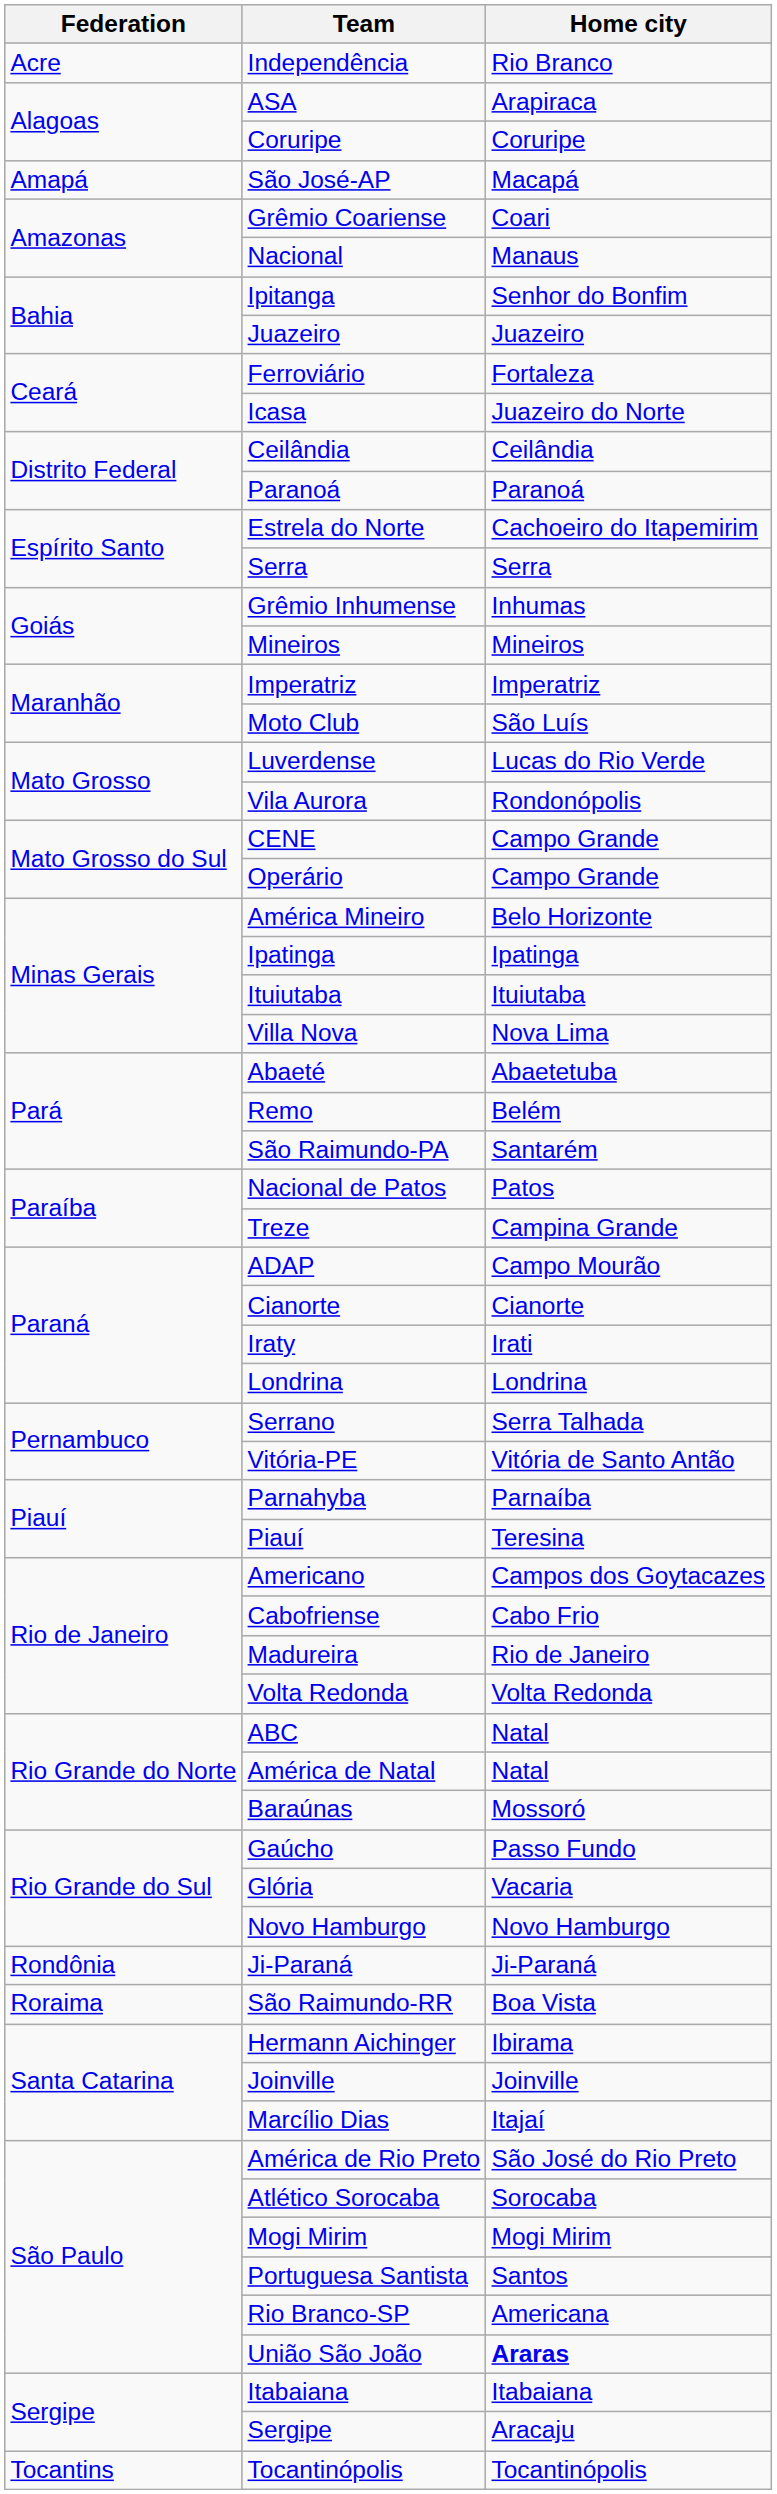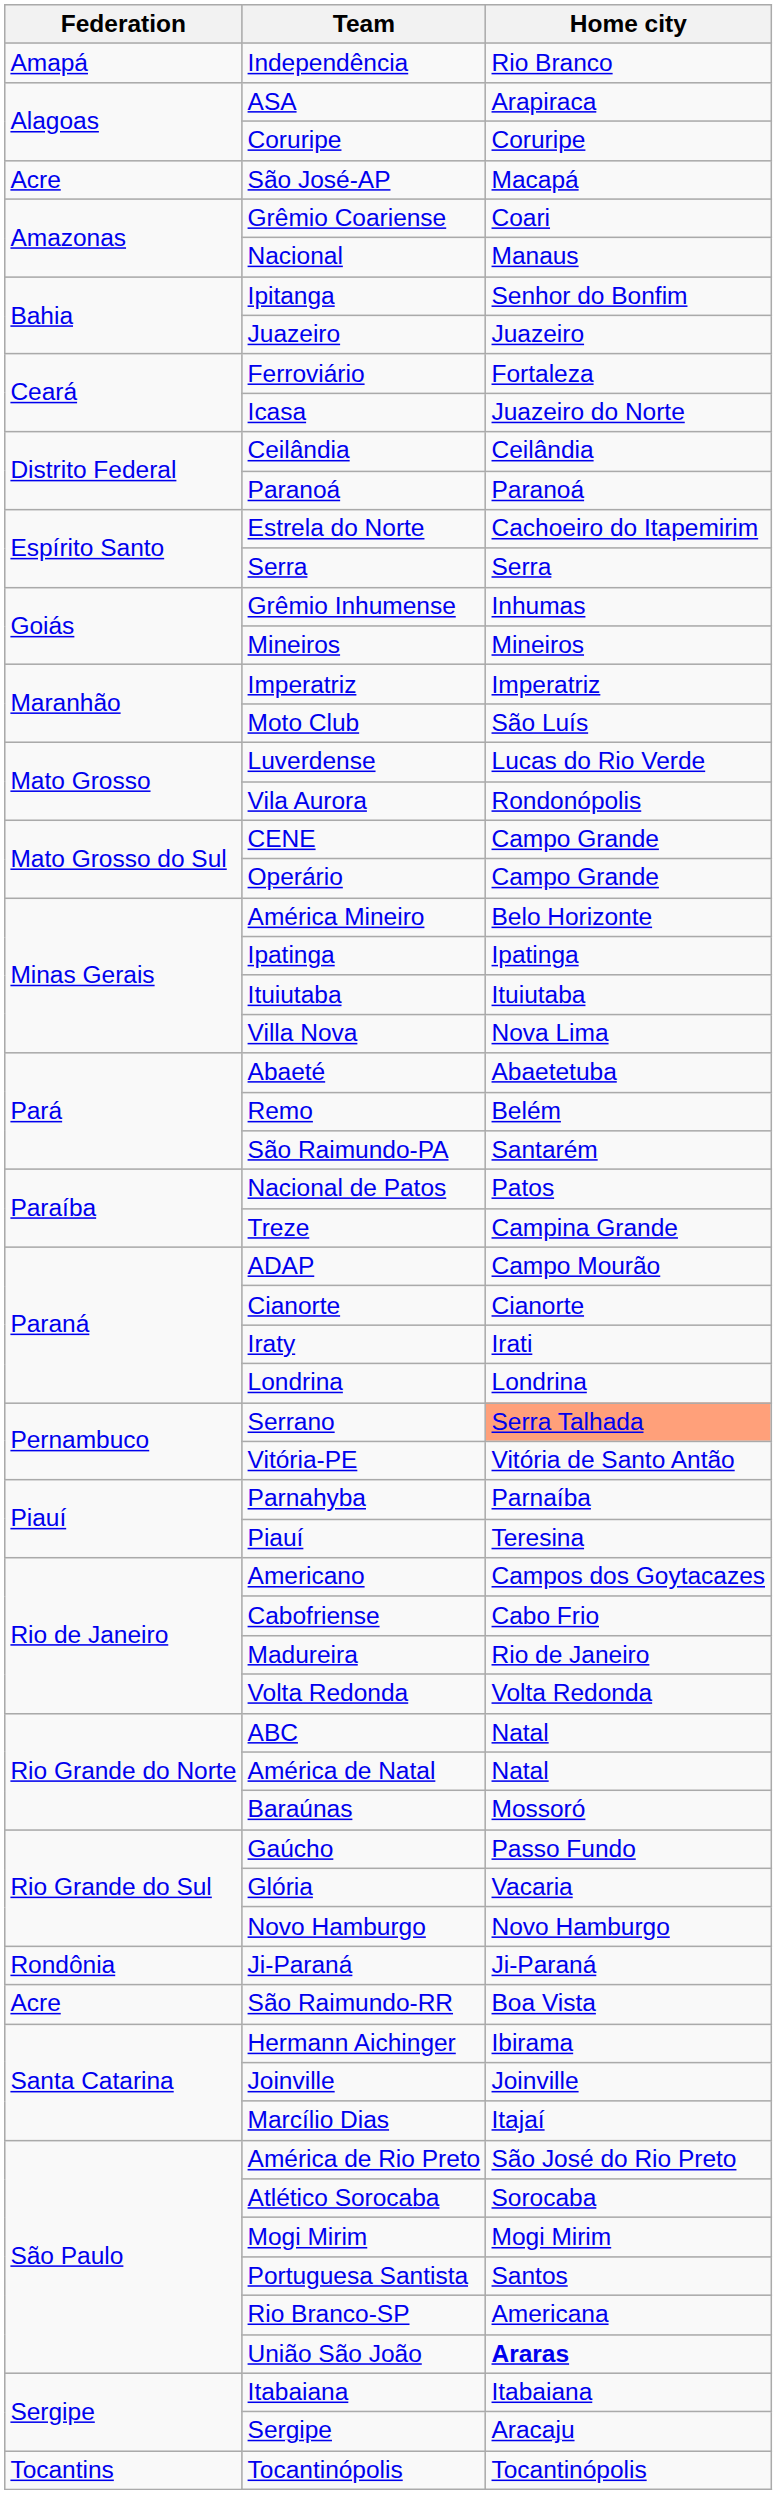Independência | Federation: Acre -> Amapá
São José-AP | Federation: Amapá -> Acre
Serrano | Home city: no background -> lightsalmon background
São Raimundo-RR | Federation: Roraima -> Acre
